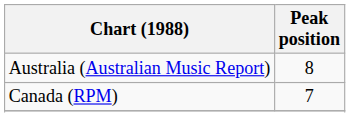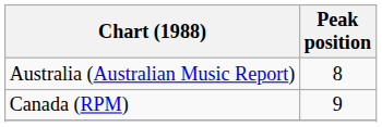Canada (RPM) | Peak position: 7 -> 9
